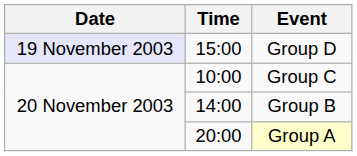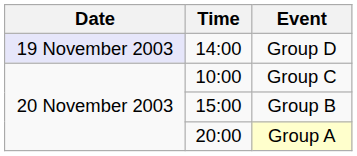Group D | Time: 15:00 -> 14:00
Group B | Time: 14:00 -> 15:00
